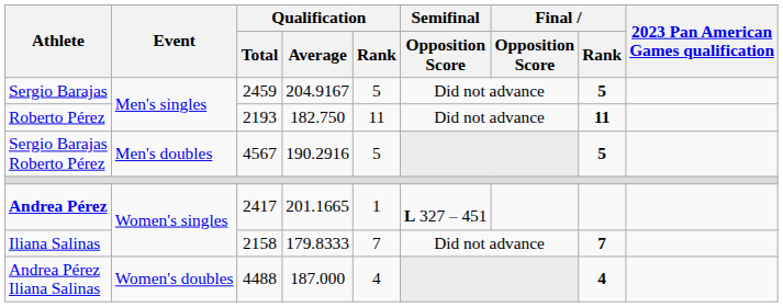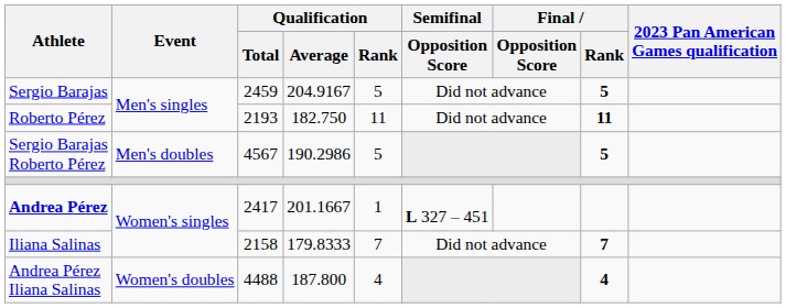Sergio Barajas Roberto Pérez | Qualification / Average: 190.2916 -> 190.2986
Andrea Pérez | Qualification / Average: 201.1665 -> 201.1667
Andrea Pérez Iliana Salinas | Qualification / Average: 187.000 -> 187.800
